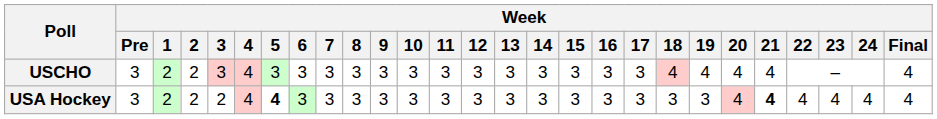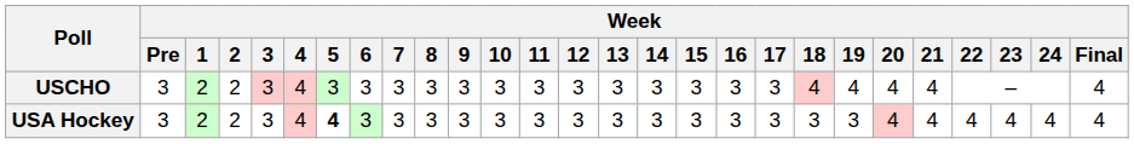USA Hockey | Week / 3: 2 -> 3
USA Hockey | Week / 21: bold -> normal
